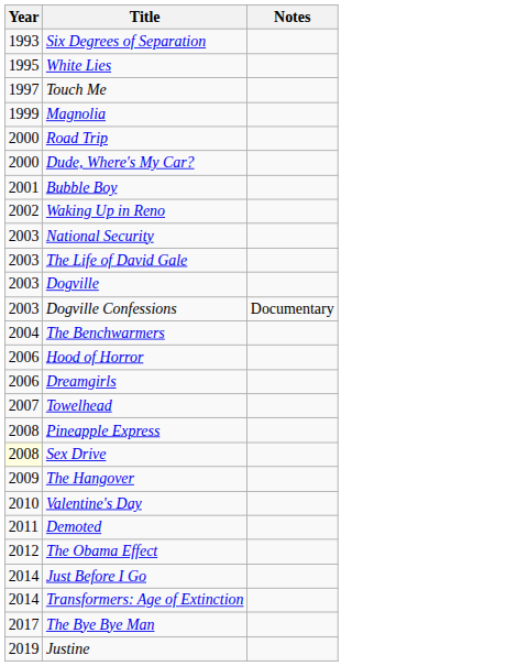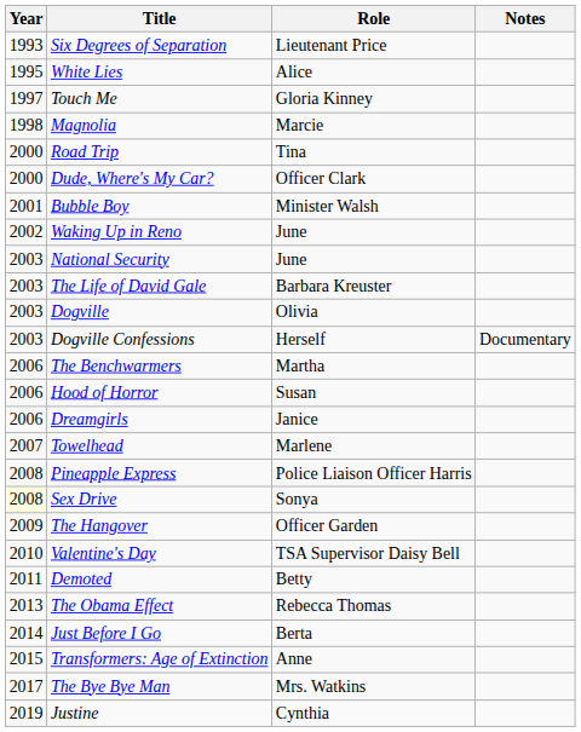+ column: Role | Lieutenant Price | Alice | Gloria Kinney | Marcie | Tina | Officer Clark | Minister Walsh | June | June | Barbara Kreuster | Olivia | Herself | Martha | Susan | Janice | Marlene | Police Liaison Officer Harris | Sonya | Officer Garden | TSA Supervisor Daisy Bell | Betty | Rebecca Thomas | Berta | Anne | Mrs. Watkins | Cynthia
Magnolia | Year: 1999 -> 1998
The Benchwarmers | Year: 2004 -> 2006
The Obama Effect | Year: 2012 -> 2013
Transformers: Age of Extinction | Year: 2014 -> 2015
